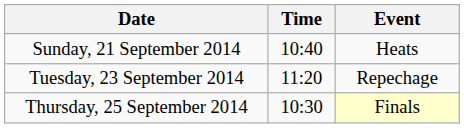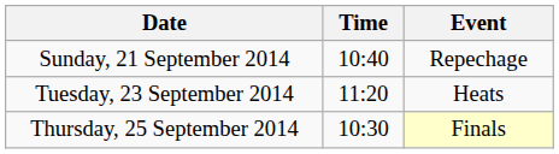Sunday, 21 September 2014 | Event: Heats -> Repechage
Tuesday, 23 September 2014 | Event: Repechage -> Heats
